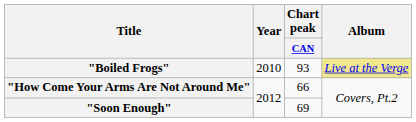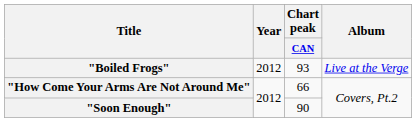"Boiled Frogs" | Year: 2010 -> 2012
"Boiled Frogs" | Album: khaki background -> no background
"Soon Enough" | Chart peak / CAN: 69 -> 90
